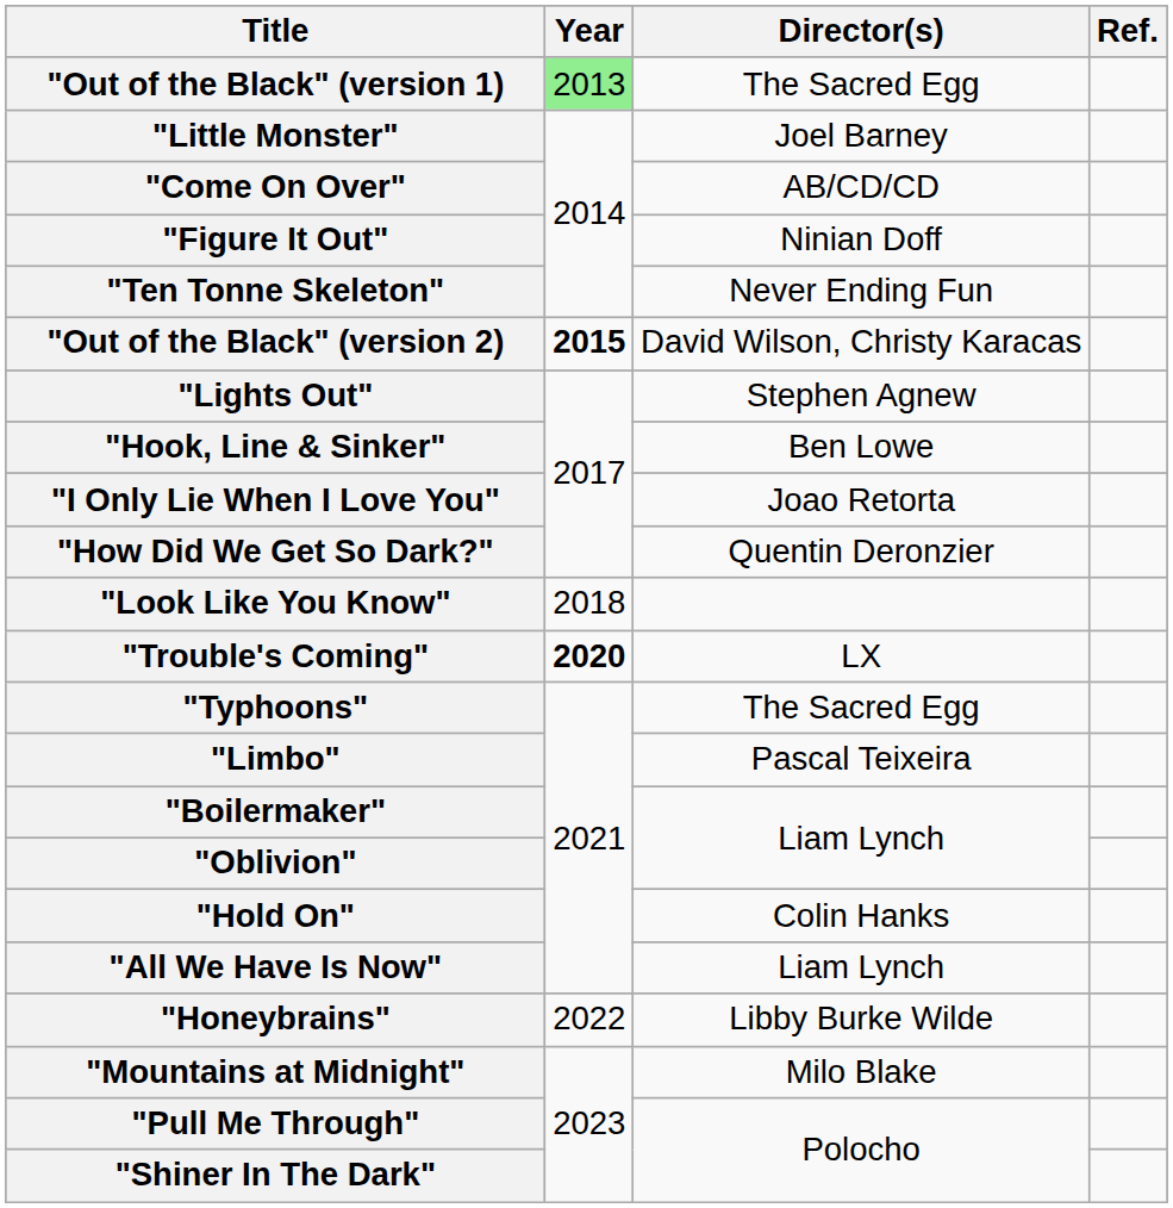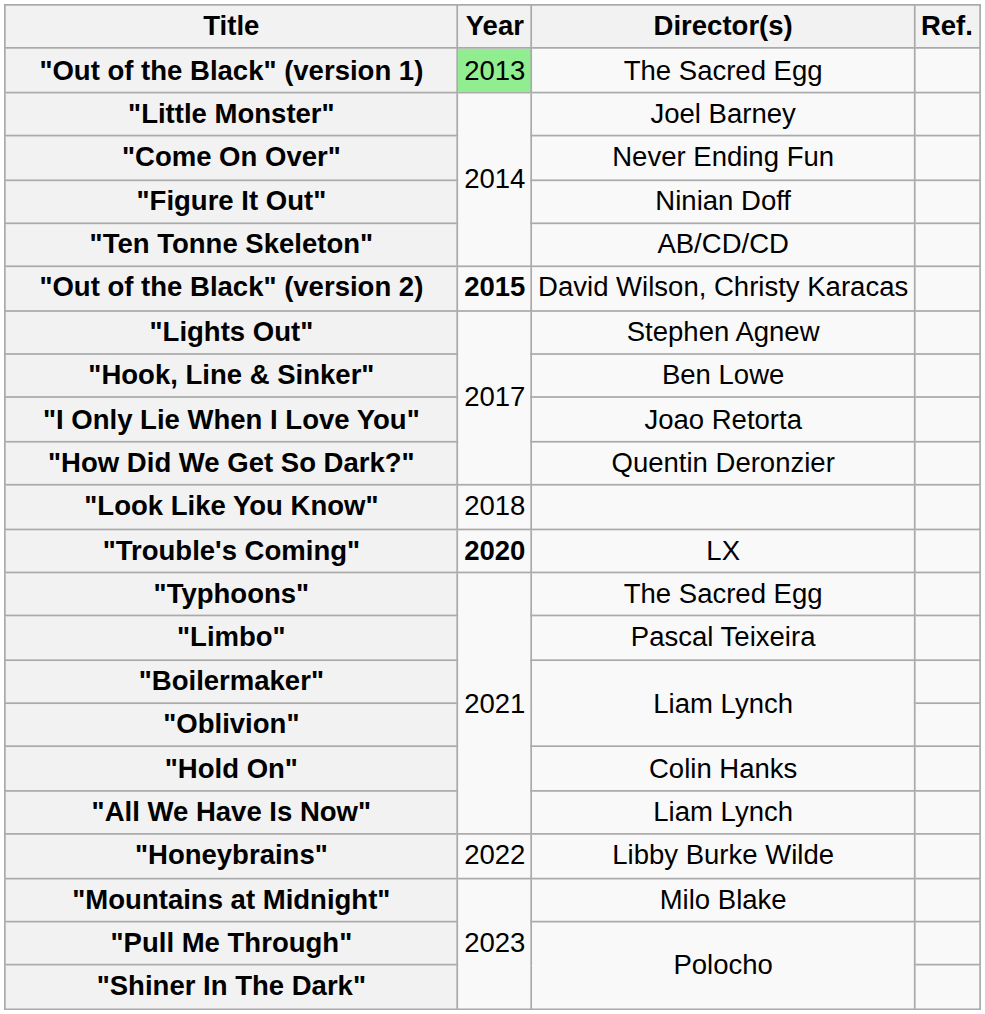"Come On Over" | Director(s): AB/CD/CD -> Never Ending Fun
"Ten Tonne Skeleton" | Director(s): Never Ending Fun -> AB/CD/CD
